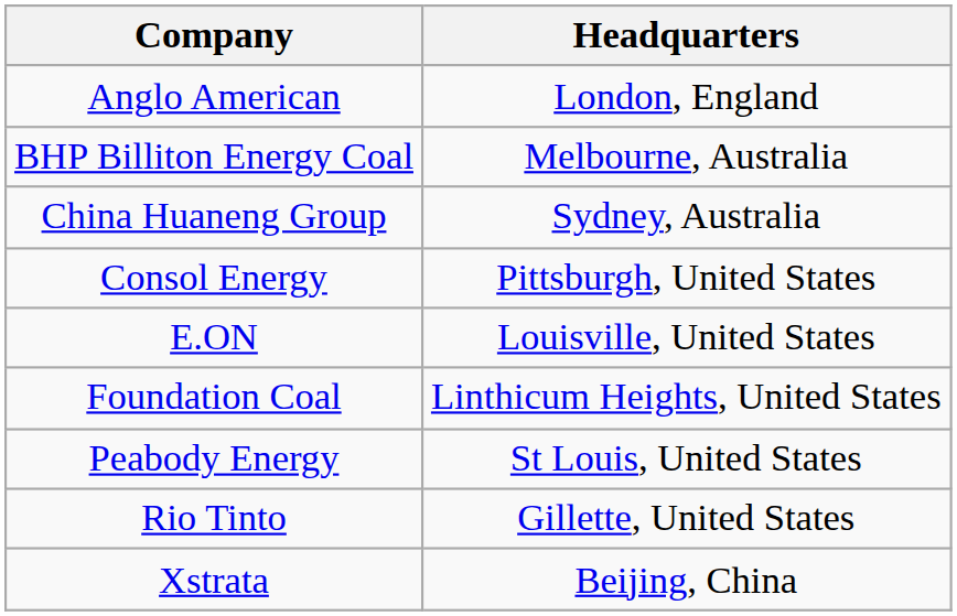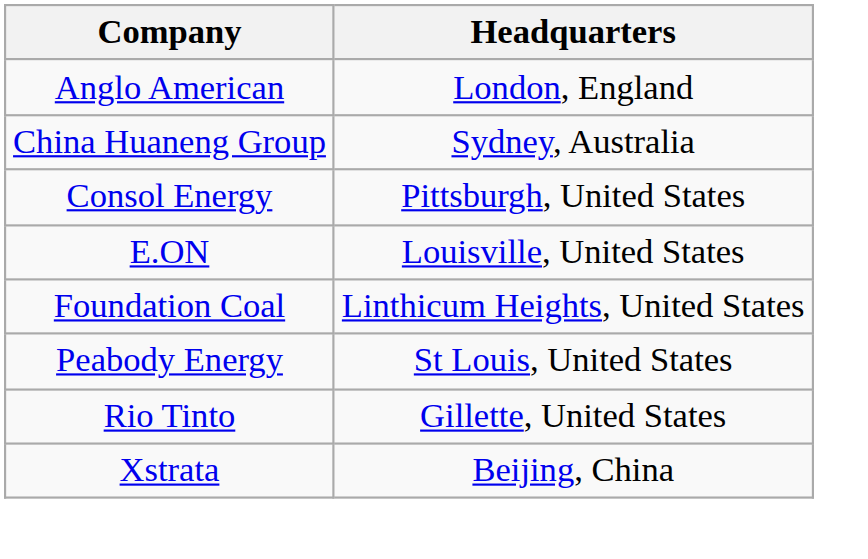- row: BHP Billiton Energy Coal | Melbourne, Australia
